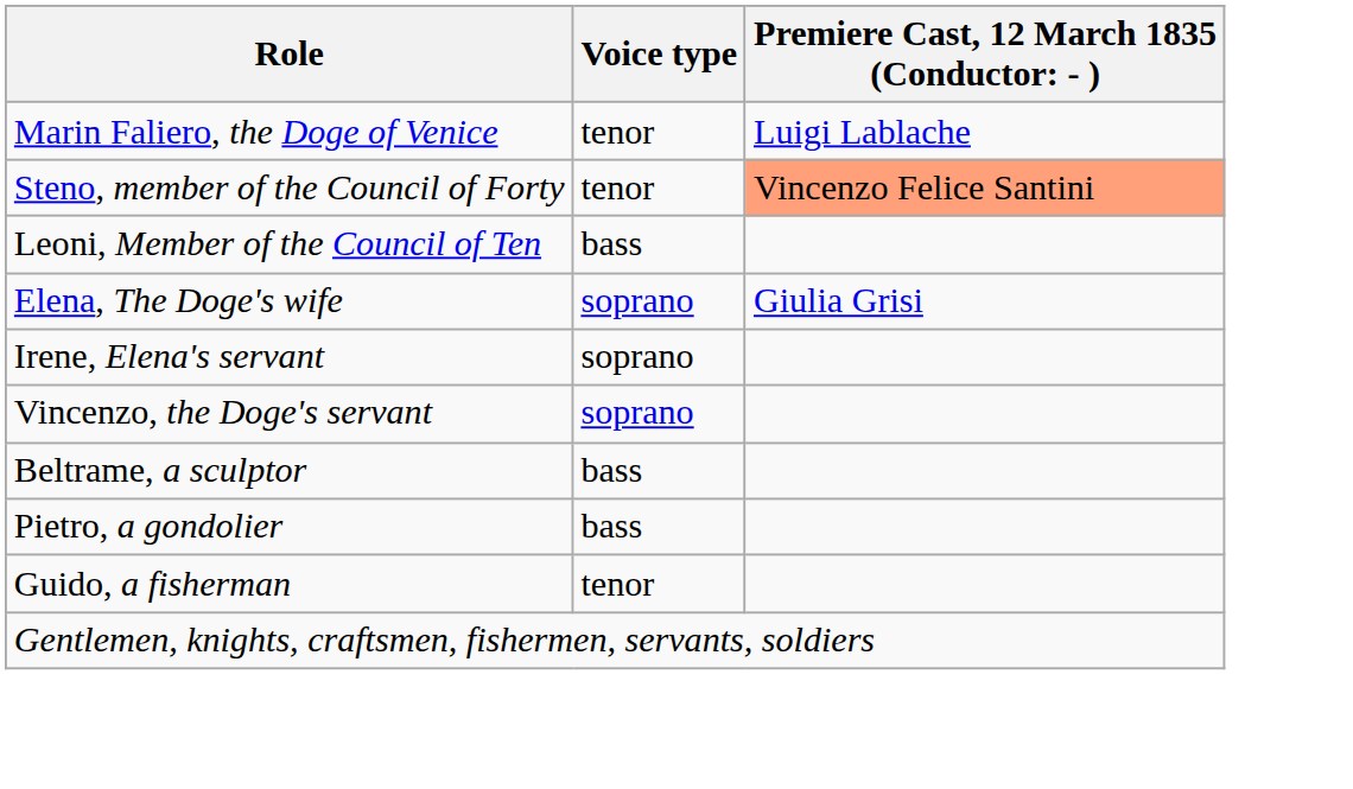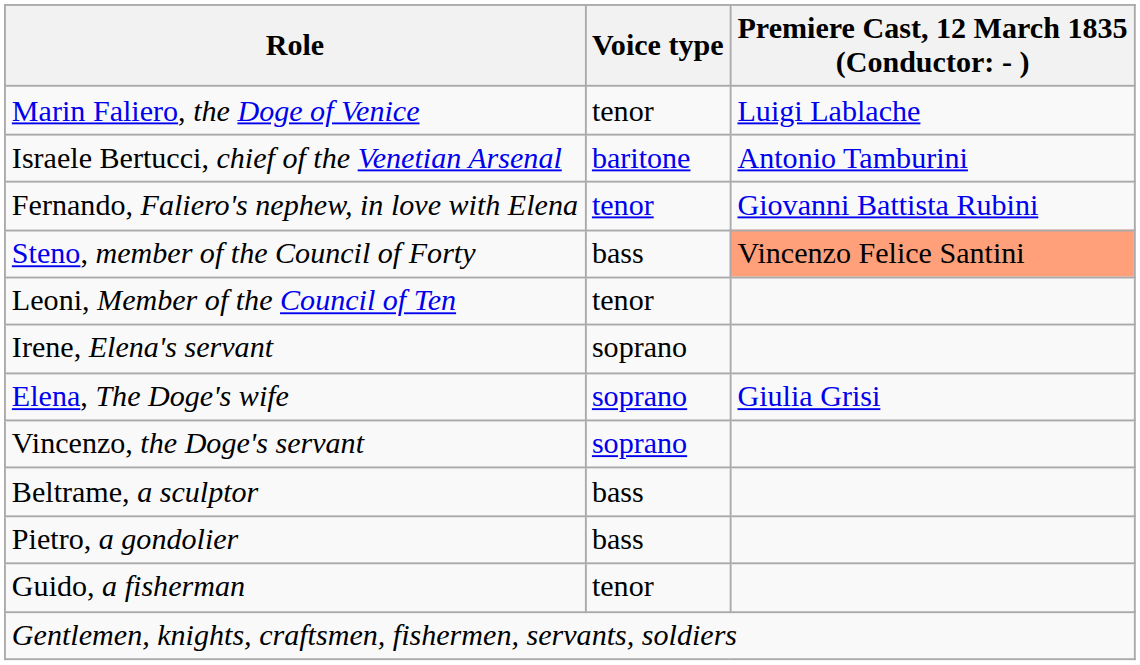+ row: Israele Bertucci, chief of the Venetian Arsenal | baritone | Antonio Tamburini
+ row: Fernando, Faliero's nephew, in love with Elena | tenor | Giovanni Battista Rubini
Steno, member of the Council of Forty | Voice type: tenor -> bass
Leoni, Member of the Council of Ten | Voice type: bass -> tenor
rows swapped: Elena, The Doge's wife <-> Irene, Elena's servant
